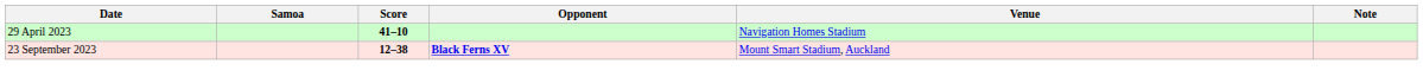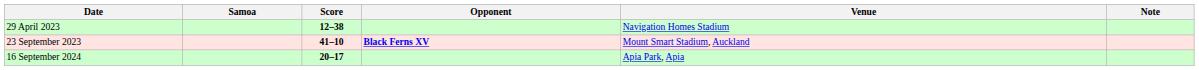29 April 2023 | Score: 41–10 -> 12–38
23 September 2023 | Score: 12–38 -> 41–10
+ row: 16 September 2024 | 20–17 | Apia Park, Apia
